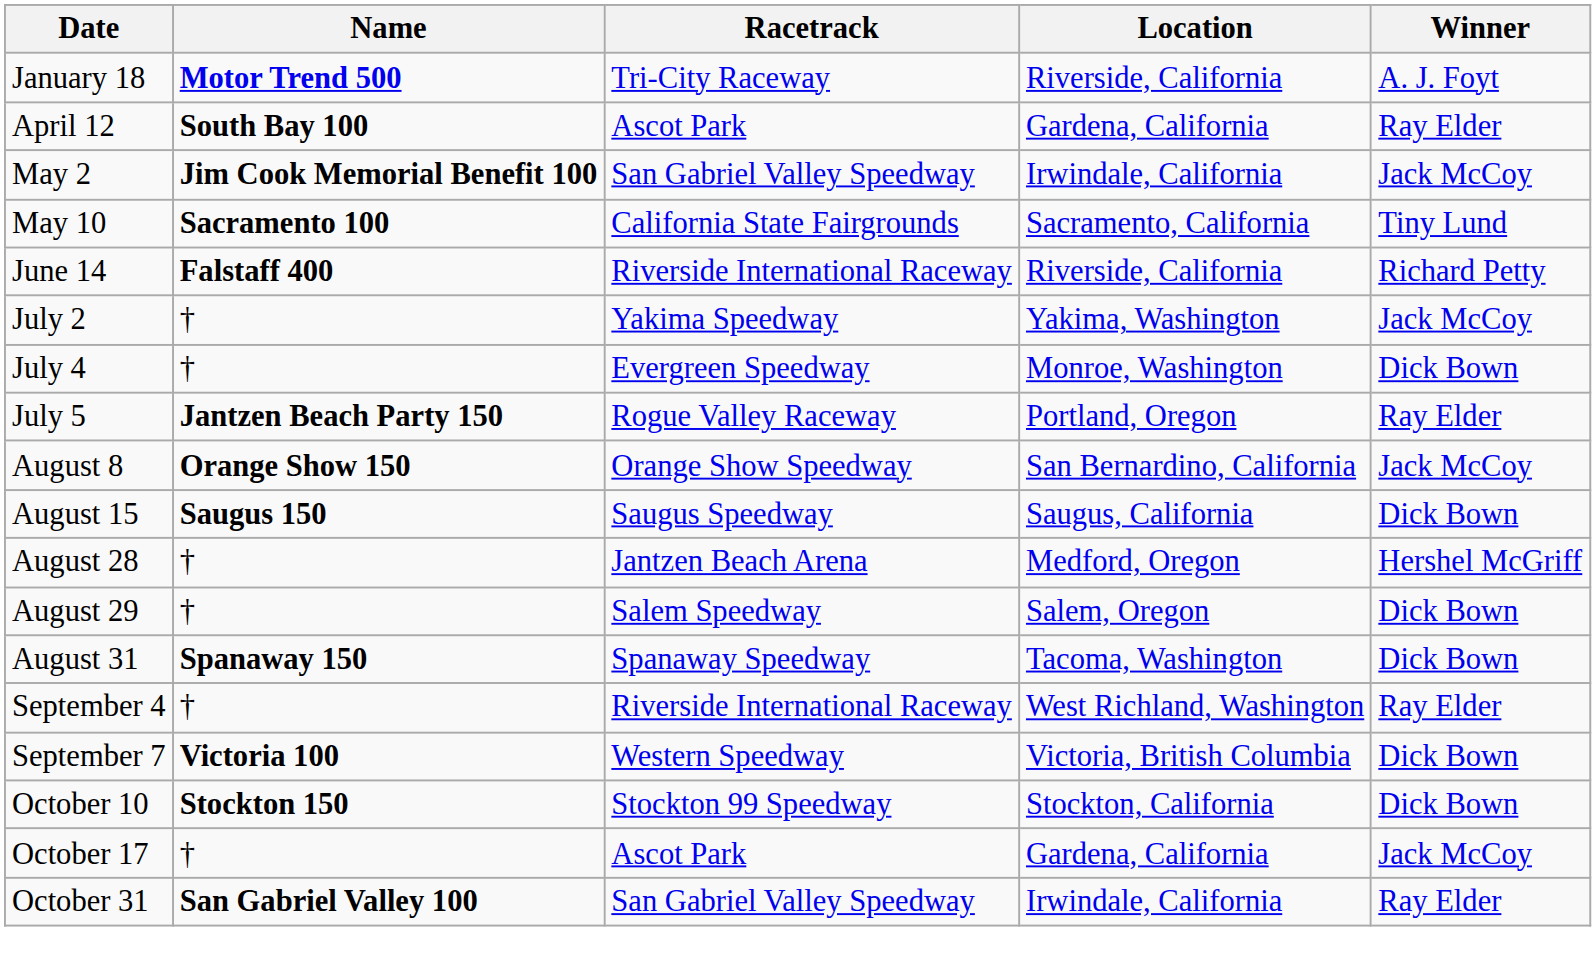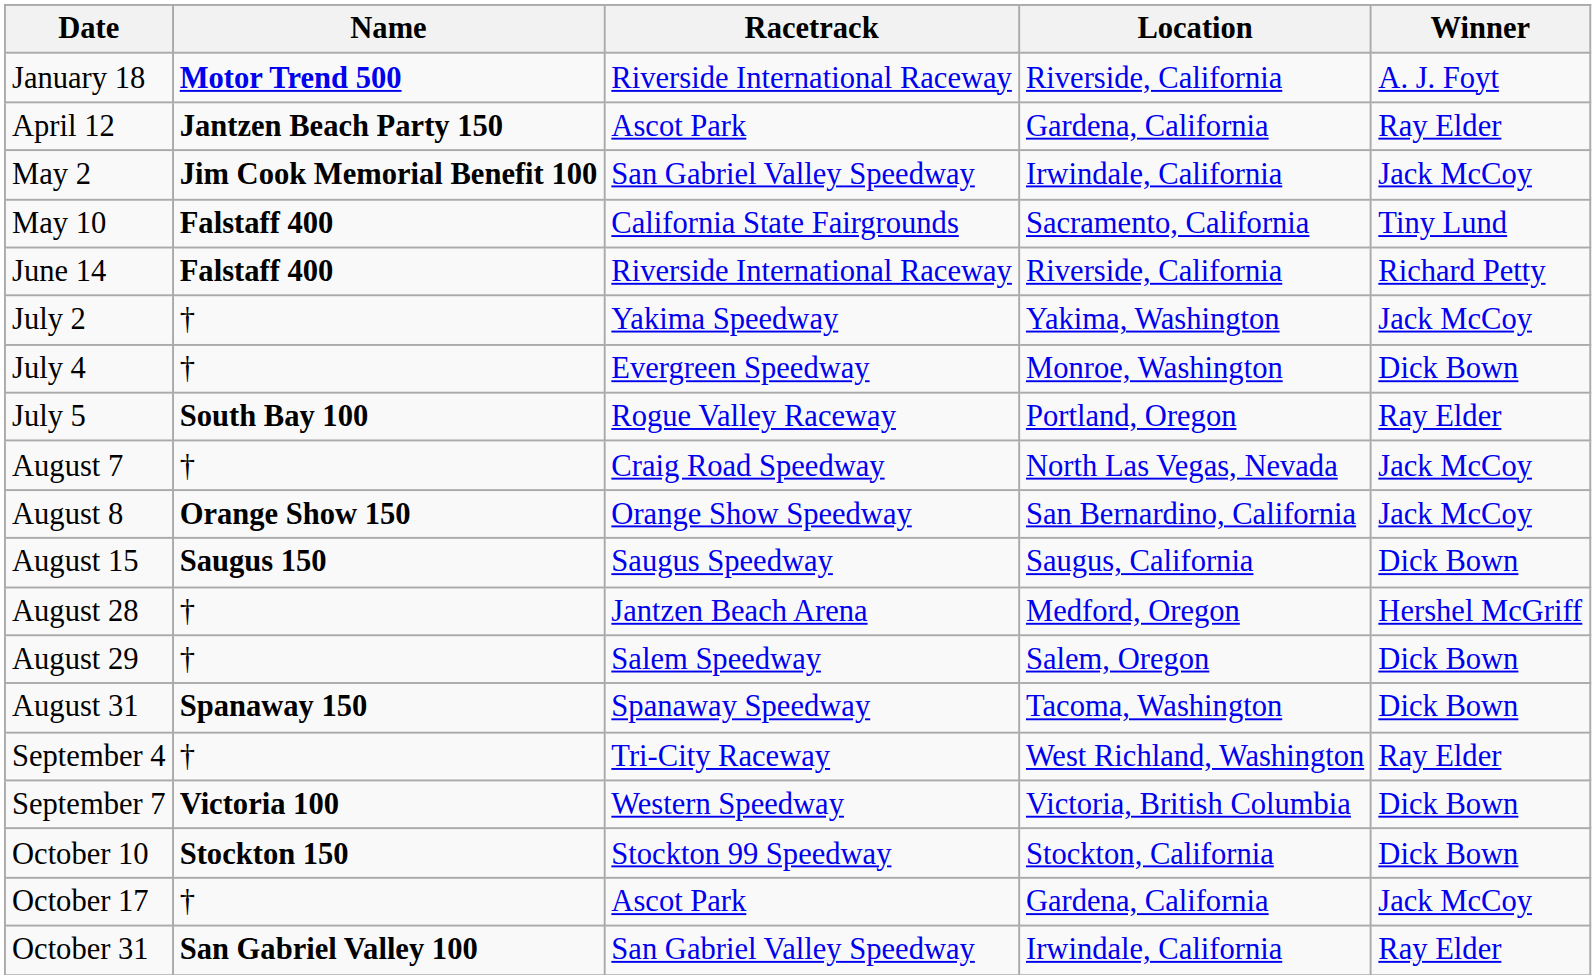January 18 | Racetrack: Tri-City Raceway -> Riverside International Raceway
April 12 | Name: South Bay 100 -> Jantzen Beach Party 150
May 10 | Name: Sacramento 100 -> Falstaff 400
July 5 | Name: Jantzen Beach Party 150 -> South Bay 100
+ row: August 7 | † | Craig Road Speedway | North Las Vegas, Nevada | Jack McCoy
September 4 | Racetrack: Riverside International Raceway -> Tri-City Raceway
